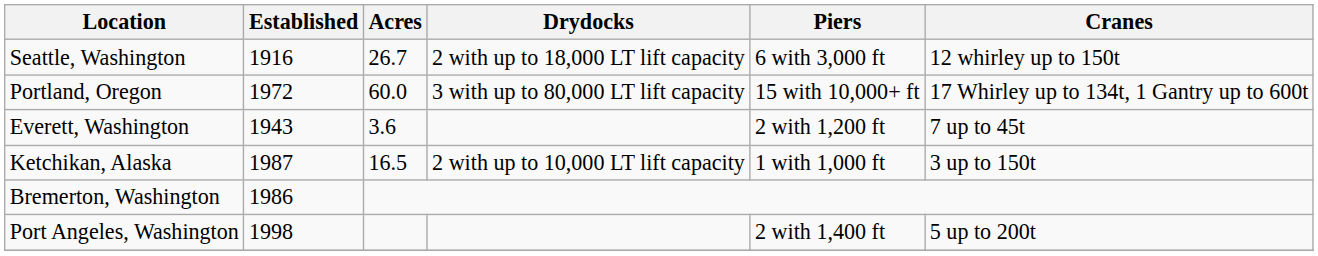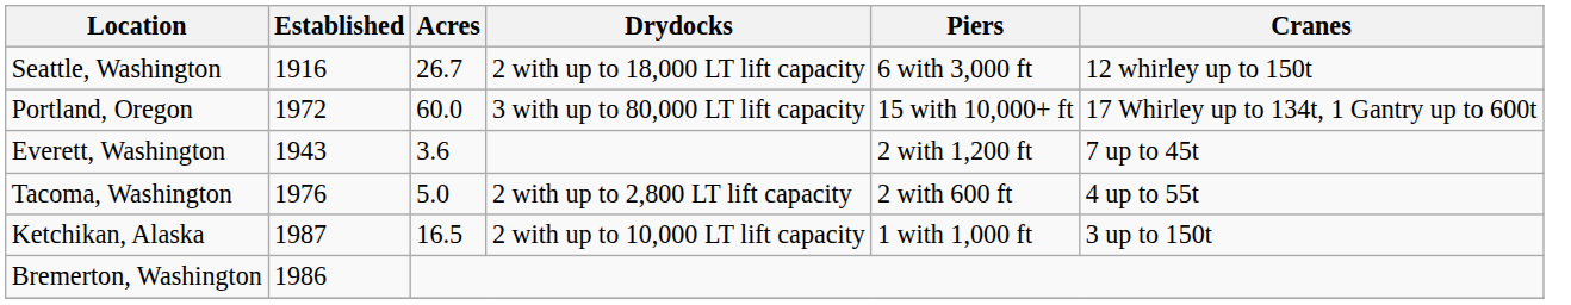+ row: Tacoma, Washington | 1976 | 5.0 | 2 with up to 2,800 LT lift capacity | 2 with 600 ft | 4 up to 55t
- row: Port Angeles, Washington | 1998 | 2 with 1,400 ft | 5 up to 200t
